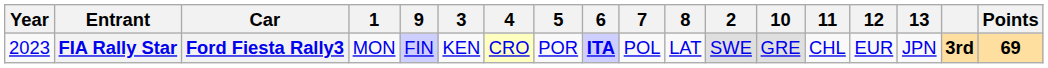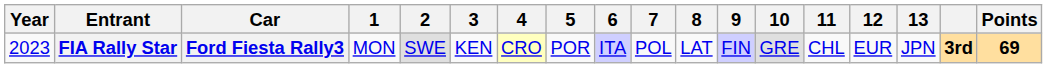columns swapped: 2 <-> 9
FIA Rally Star | 6: bold -> normal
